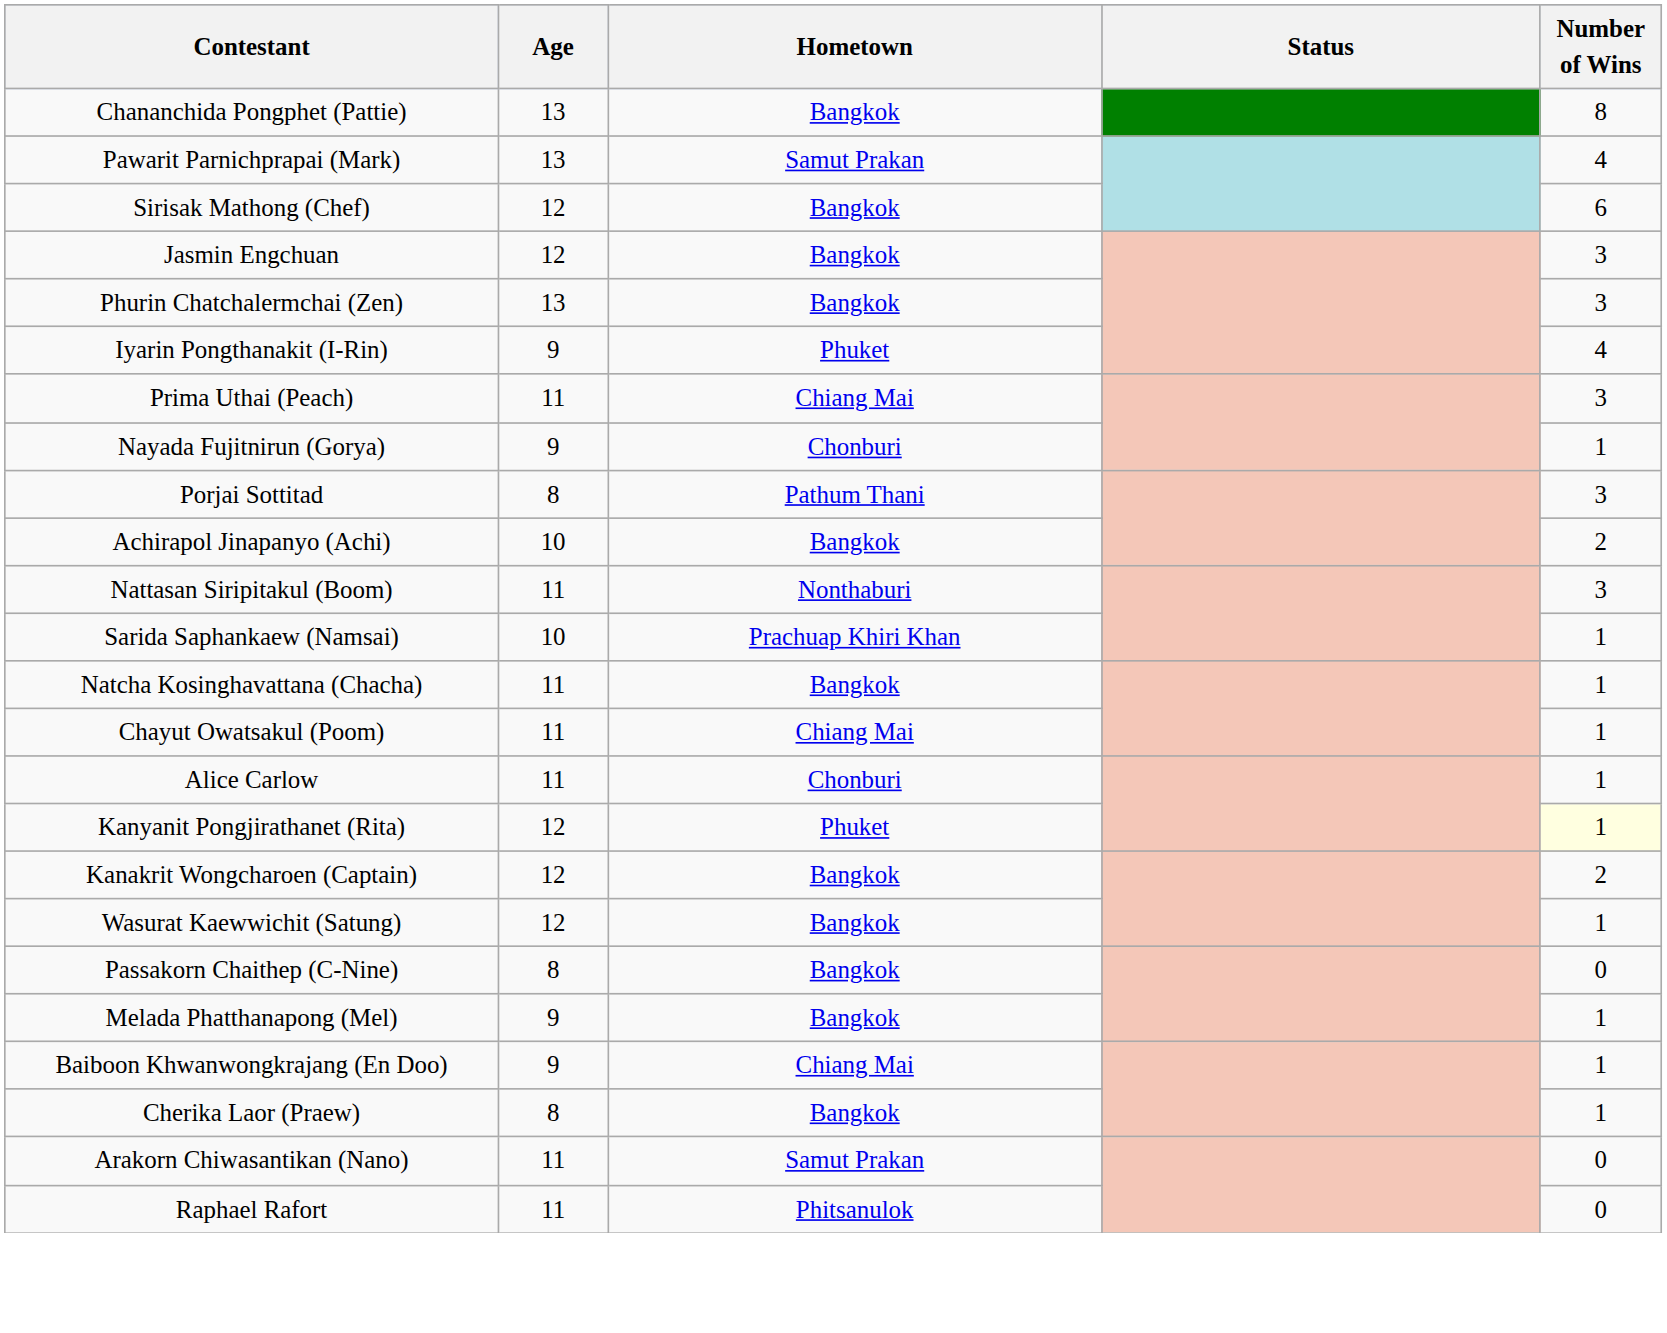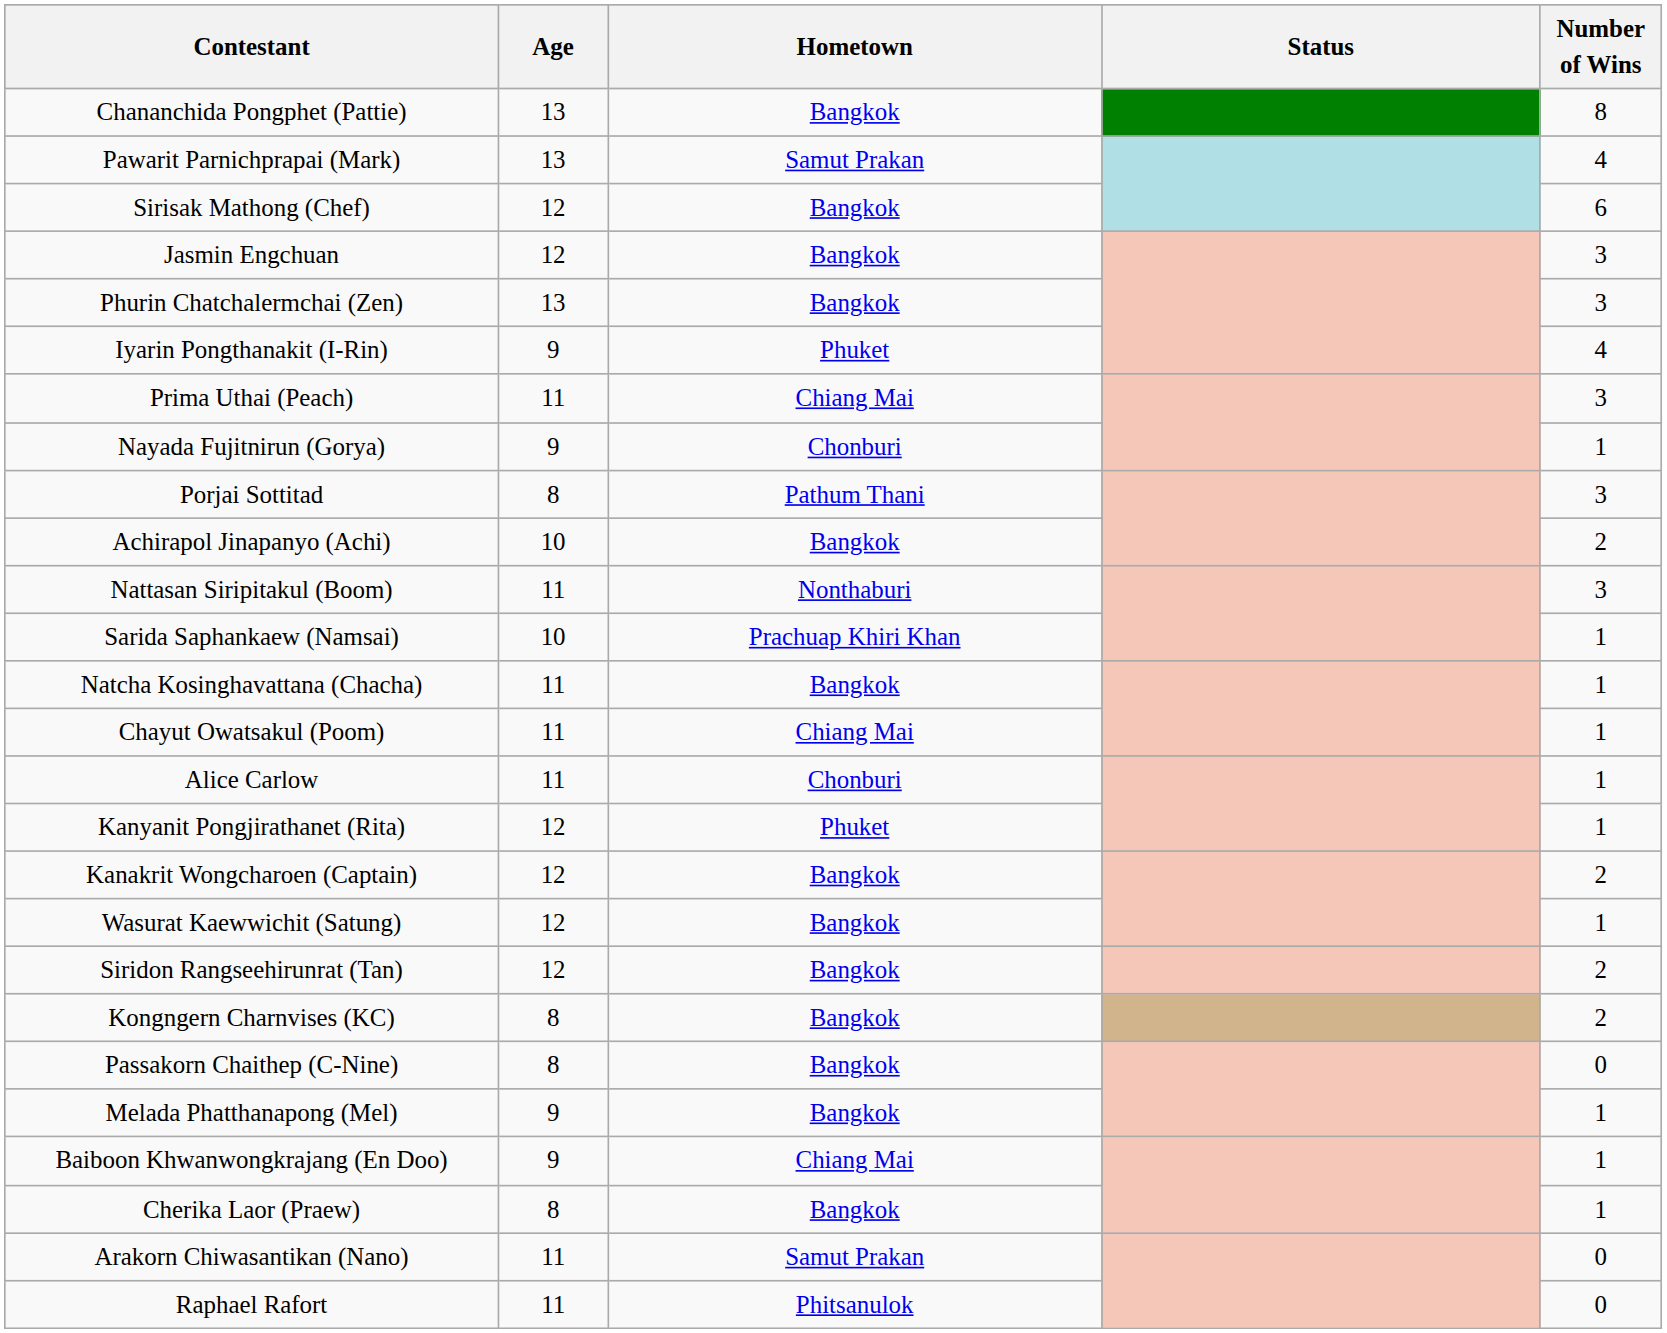Kanyanit Pongjirathanet (Rita) | Number of Wins: lightyellow background -> no background
+ row: Siridon Rangseehirunrat (Tan) | 12 | Bangkok | 2
+ row: Kongngern Charnvises (KC) | 8 | Bangkok | 2
